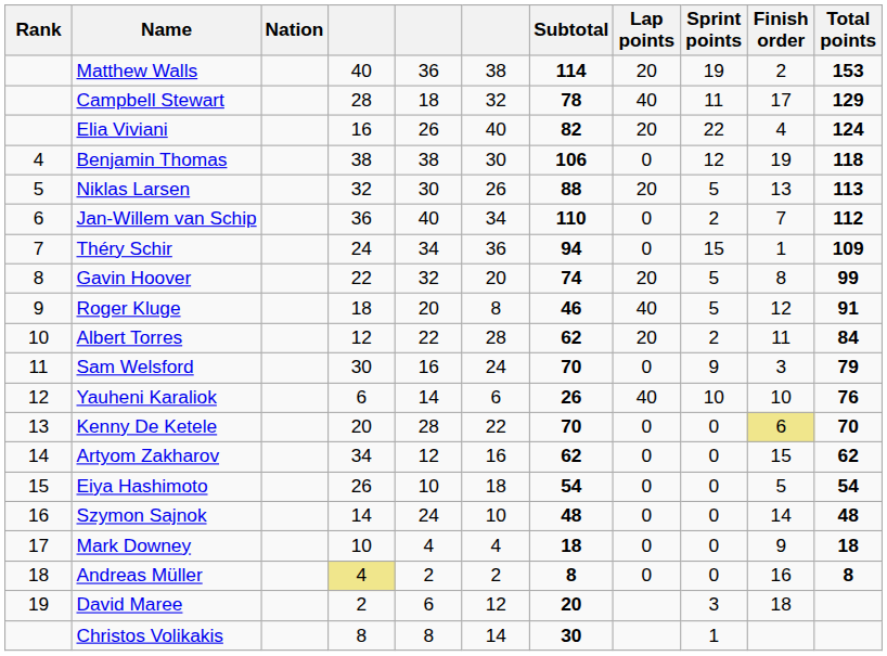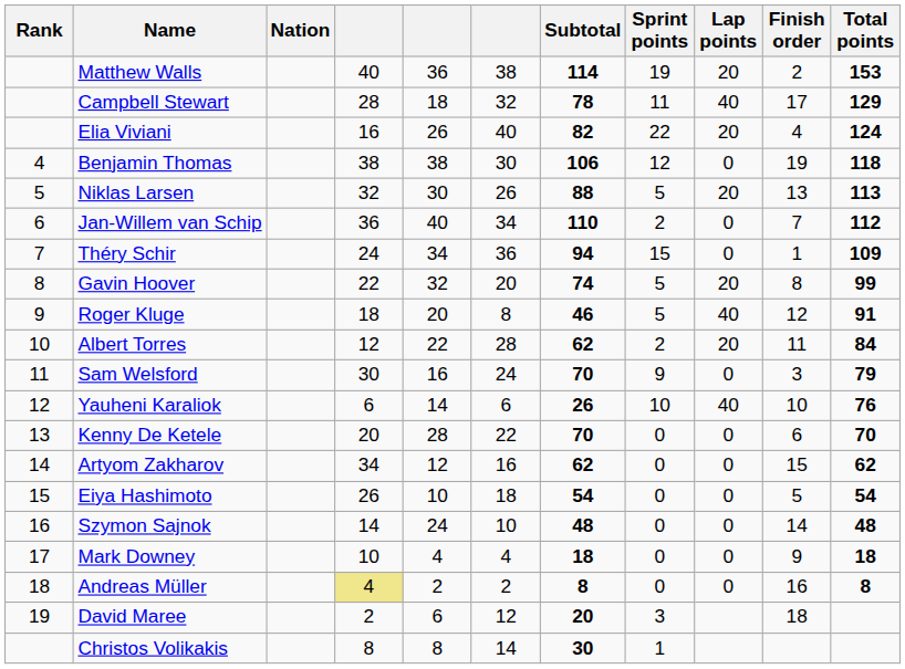columns swapped: Sprint points <-> Lap points
Kenny De Ketele | Finish order: khaki background -> no background
